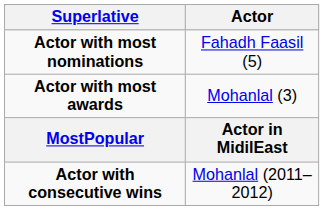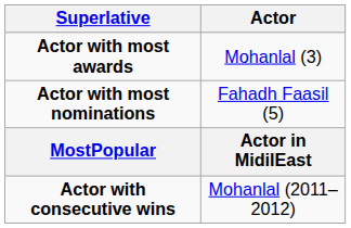rows swapped: Actor with most awards <-> Actor with most nominations
